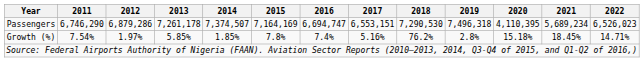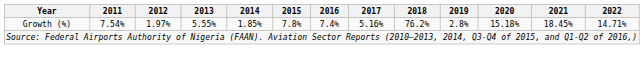- row: Passengers | 6,746,290 | 6,879,286 | 7,261,178 | 7,374,507 | 7,164,169 | 6,694,747 | 6,553,151 | 7,290,530 | 7,496,318 | 4,110,395 | 5,689,234 | 6,526,023
Growth (%) | 2013: 5.85% -> 5.55%
